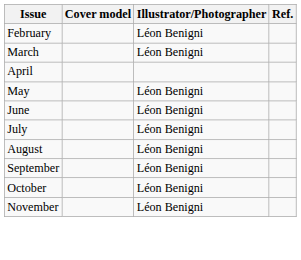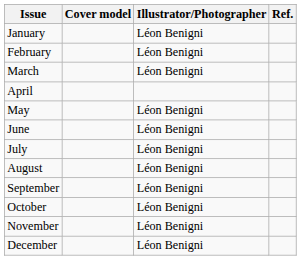+ row: January | Léon Benigni
+ row: December | Léon Benigni
